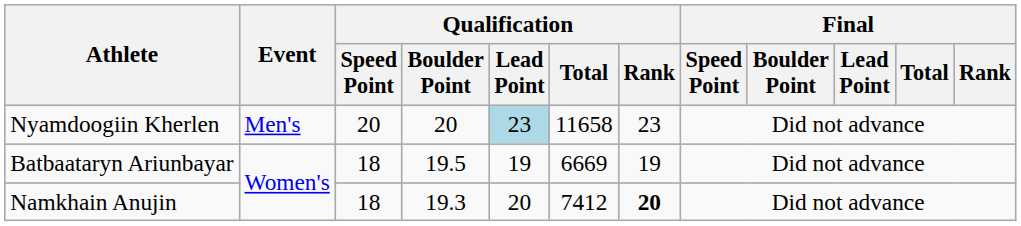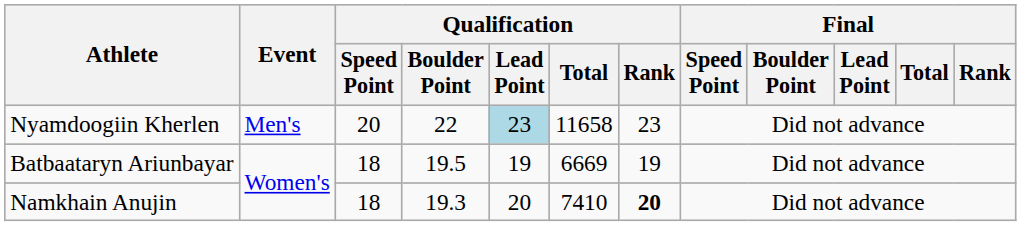Nyamdoogiin Kherlen | Qualification / Boulder Point: 20 -> 22
Namkhain Anujin | Qualification / Total: 7412 -> 7410
